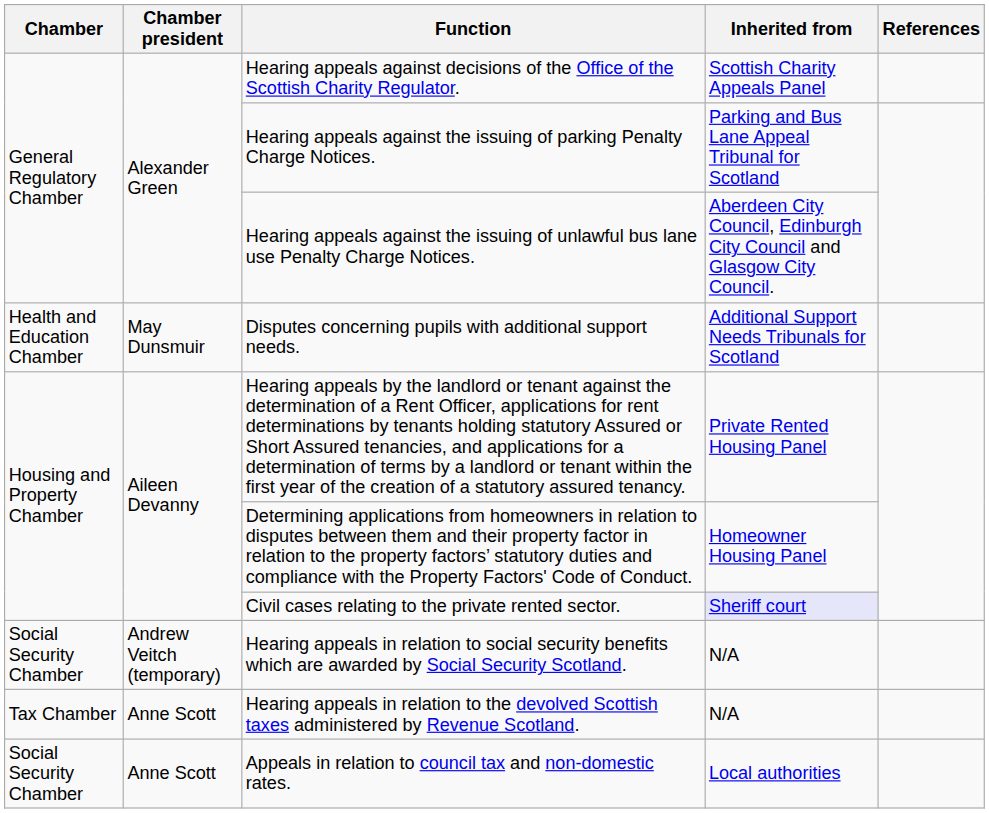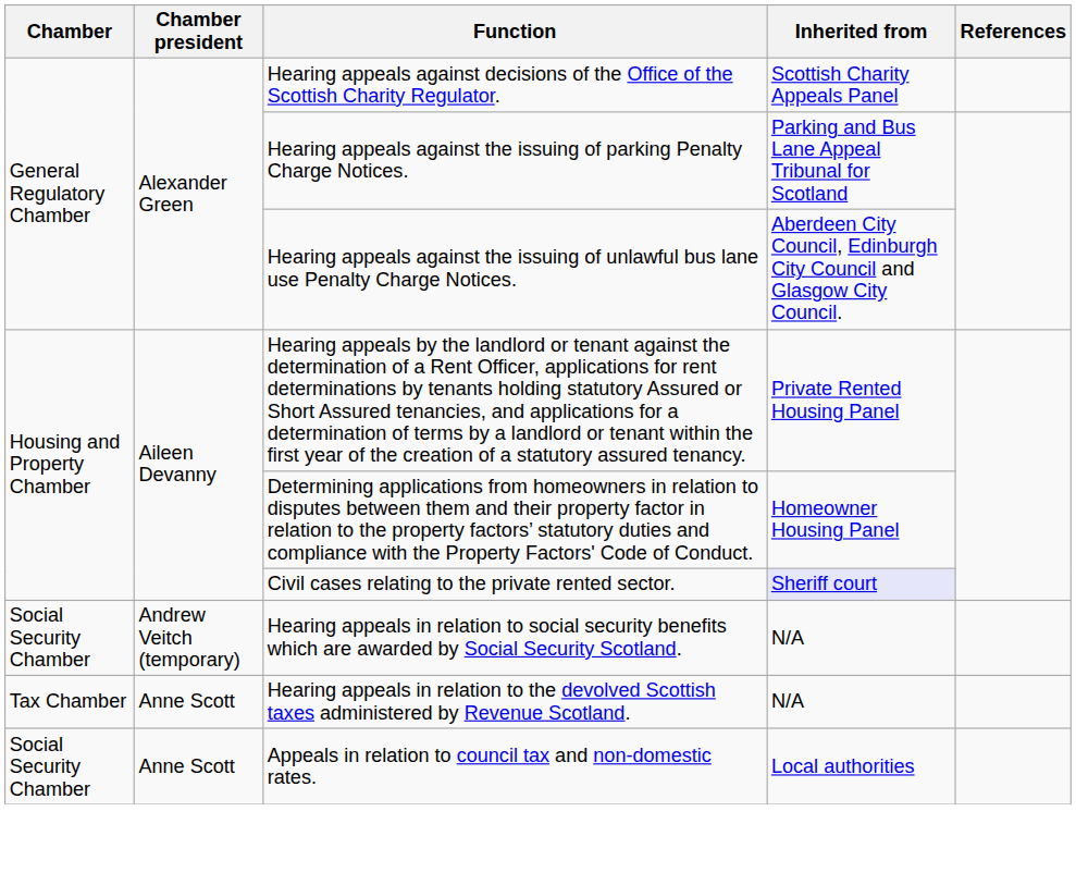- row: Health and Education Chamber | May Dunsmuir | Disputes concerning pupils with additional support needs. | Additional Support Needs Tribunals for Scotland
